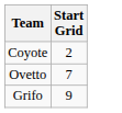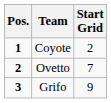+ column: Pos. | 1 | 2 | 3
